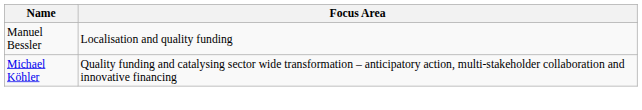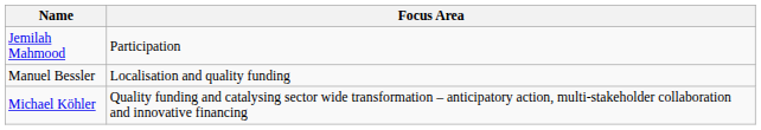+ row: Jemilah Mahmood | Participation
